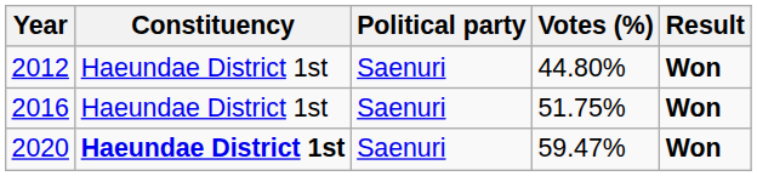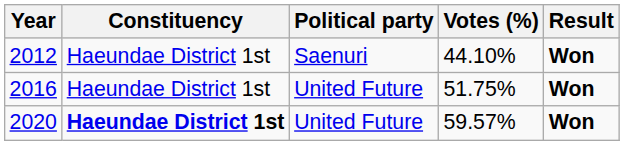2012 | Votes (%): 44.80% -> 44.10%
2016 | Political party: Saenuri -> United Future
2020 | Political party: Saenuri -> United Future
2020 | Votes (%): 59.47% -> 59.57%
